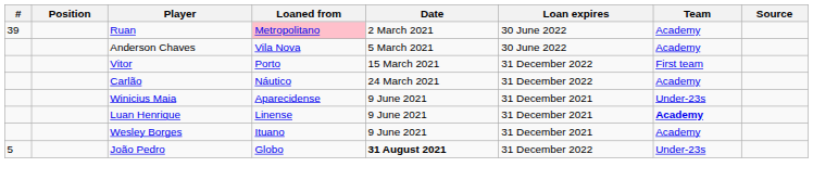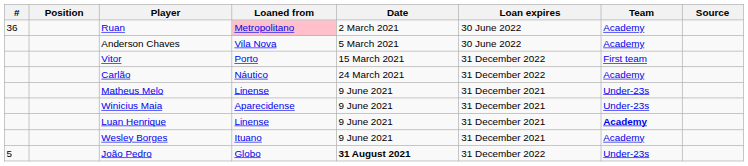Ruan | #: 39 -> 36
+ row: Matheus Melo | Linense | 9 June 2021 | 31 December 2021 | Under-23s
